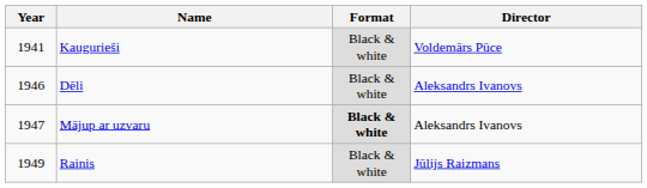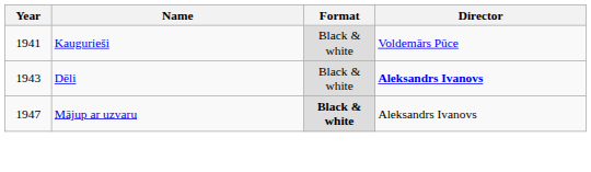Dēli | Year: 1946 -> 1943
Dēli | Director: normal -> bold
- row: 1949 | Rainis | Black & white | Jūlijs Raizmans
